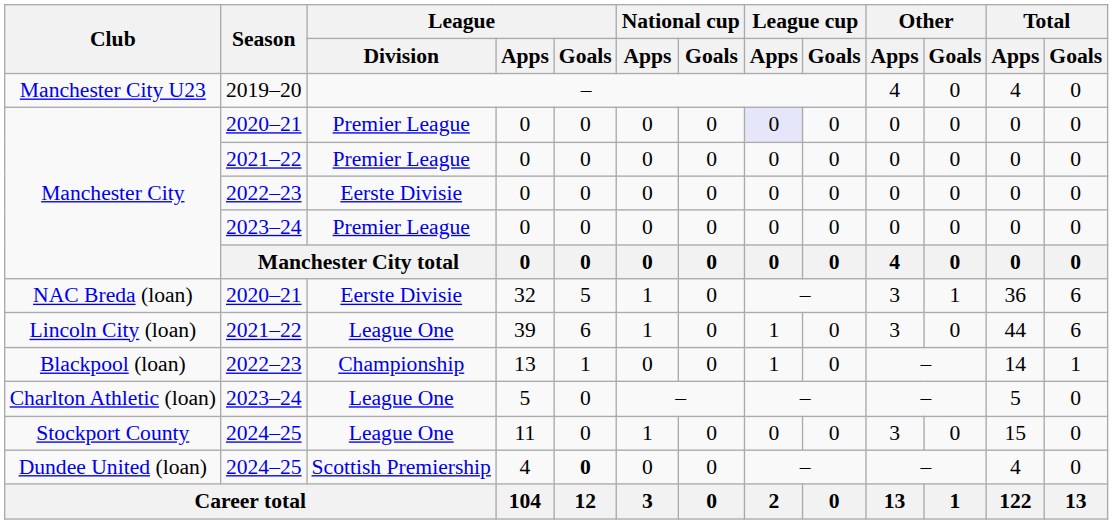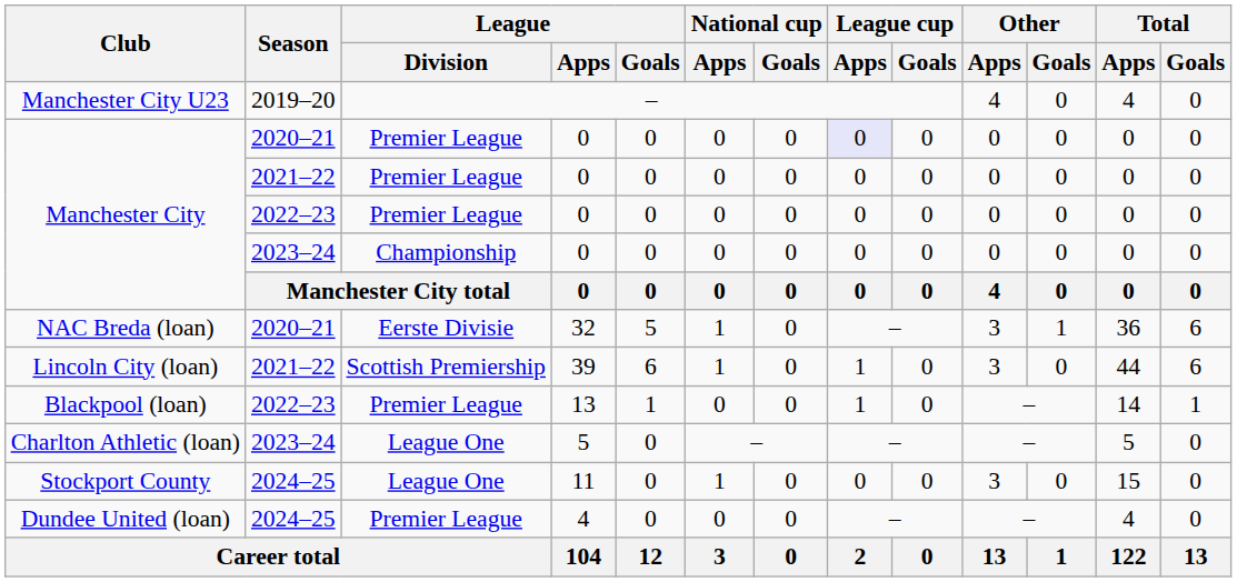Manchester City / 2022–23 | League / Division: Eerste Divisie -> Premier League
Manchester City / 2023–24 | League / Division: Premier League -> Championship
Lincoln City (loan) | League / Division: League One -> Scottish Premiership
Blackpool (loan) | League / Division: Championship -> Premier League
Dundee United (loan) | League / Division: Scottish Premiership -> Premier League
Dundee United (loan) | League / Goals: bold -> normal
